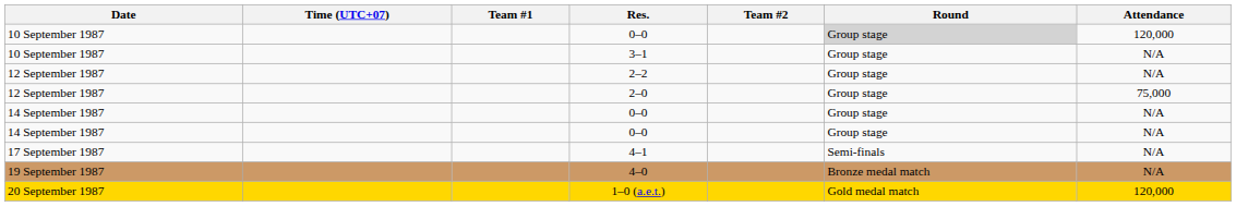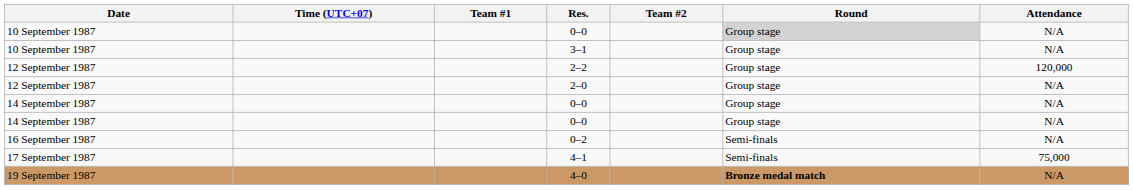10 September 1987 / 0–0 | Attendance: 120,000 -> N/A
2–2 | Attendance: N/A -> 120,000
2–0 | Attendance: 75,000 -> N/A
+ row: 16 September 1987 | 0–2 | Semi-finals | N/A
4–1 | Attendance: N/A -> 75,000
4–0 | Round: normal -> bold
- row: 20 September 1987 | 1–0 (a.e.t.) | Gold medal match | 120,000
